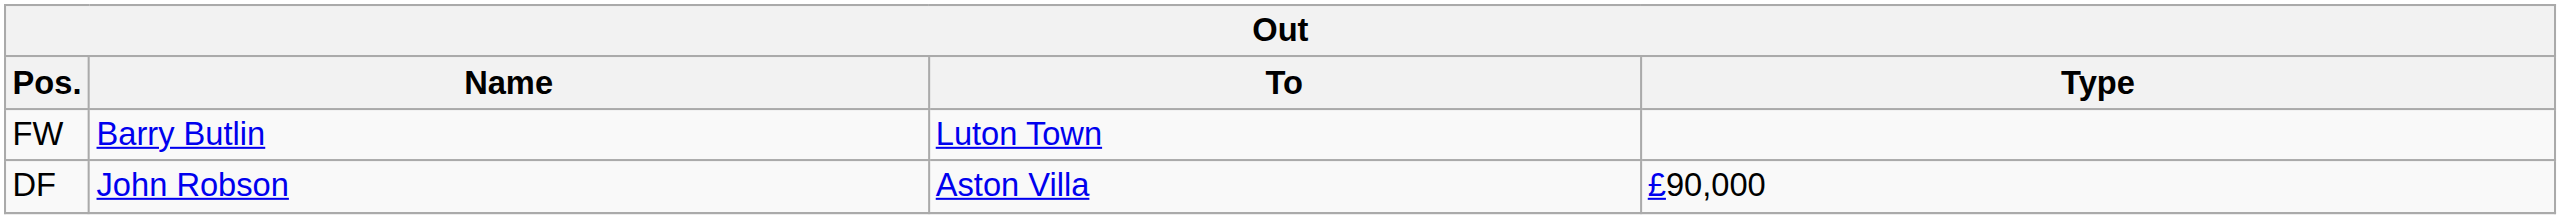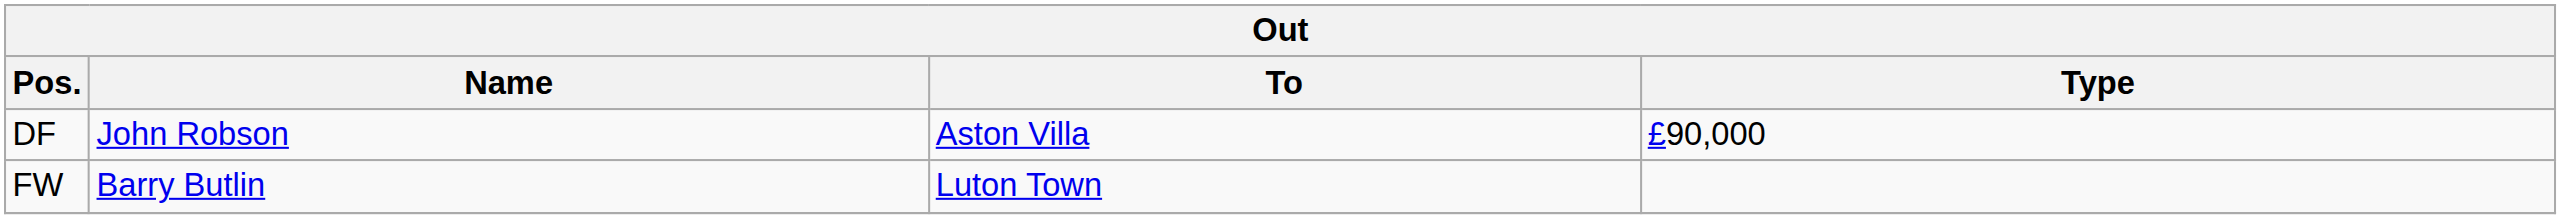rows swapped: DF <-> FW
